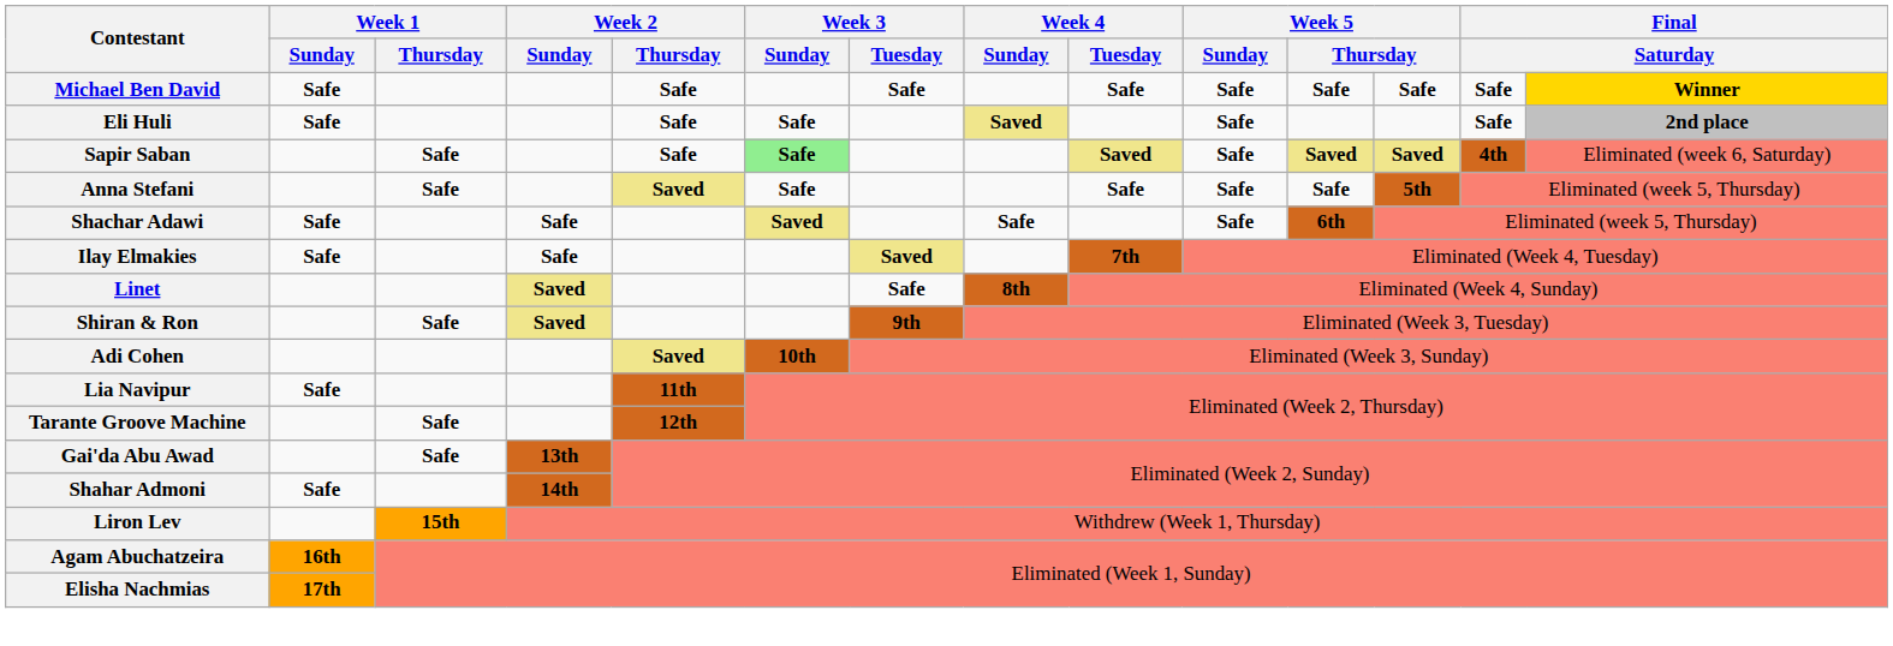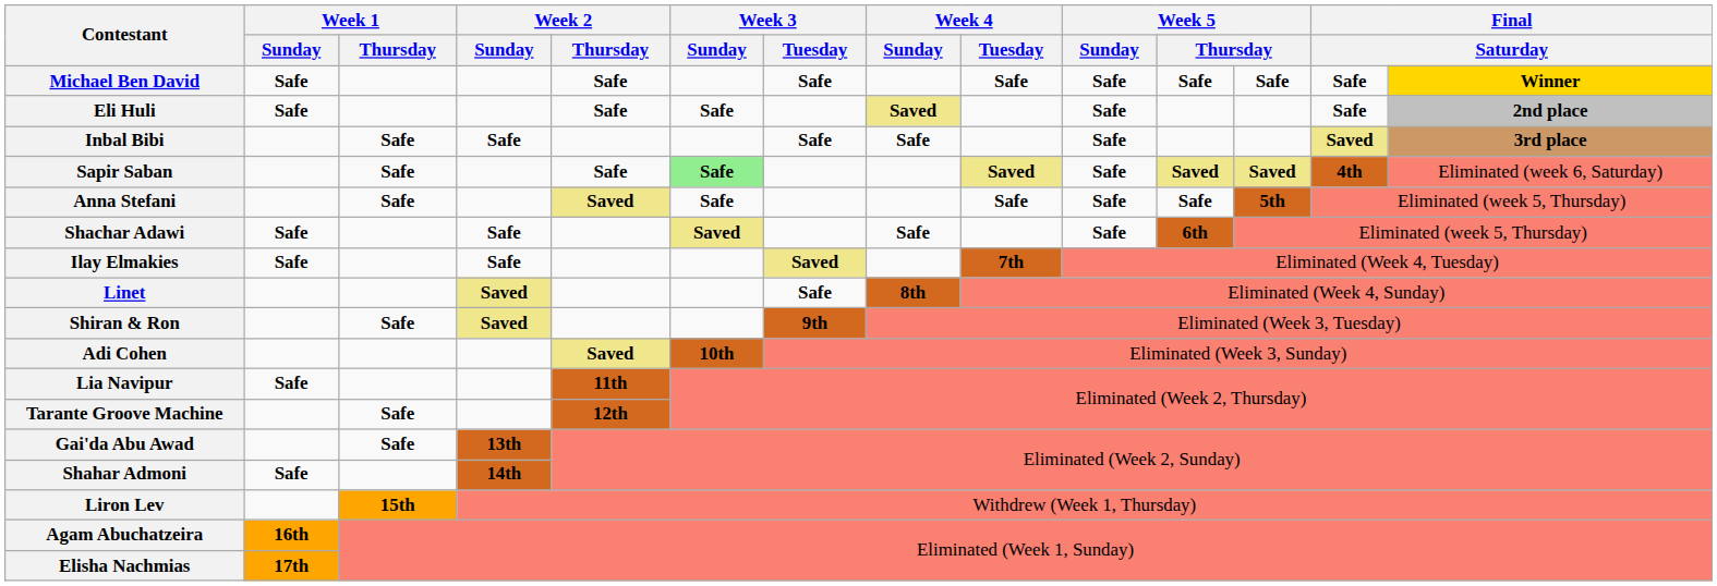+ row: Inbal Bibi | Safe | Safe | Safe | Safe | Safe | Saved | 3rd place
